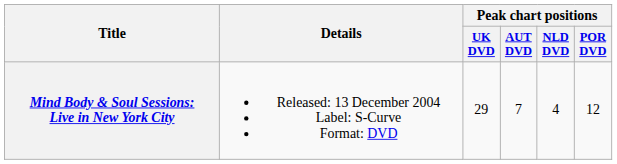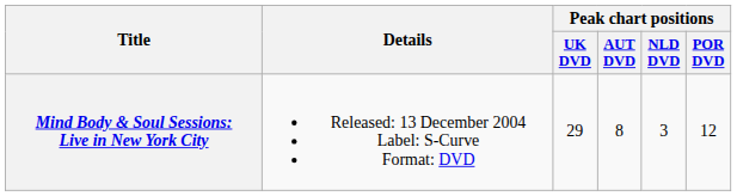Mind Body & Soul Sessions: Live in New York City | Peak chart positions / AUT DVD: 7 -> 8
Mind Body & Soul Sessions: Live in New York City | Peak chart positions / NLD DVD: 4 -> 3
